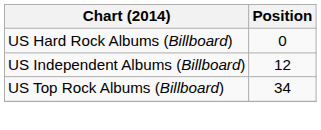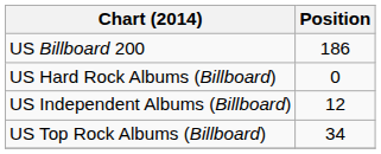+ row: US Billboard 200 | 186
